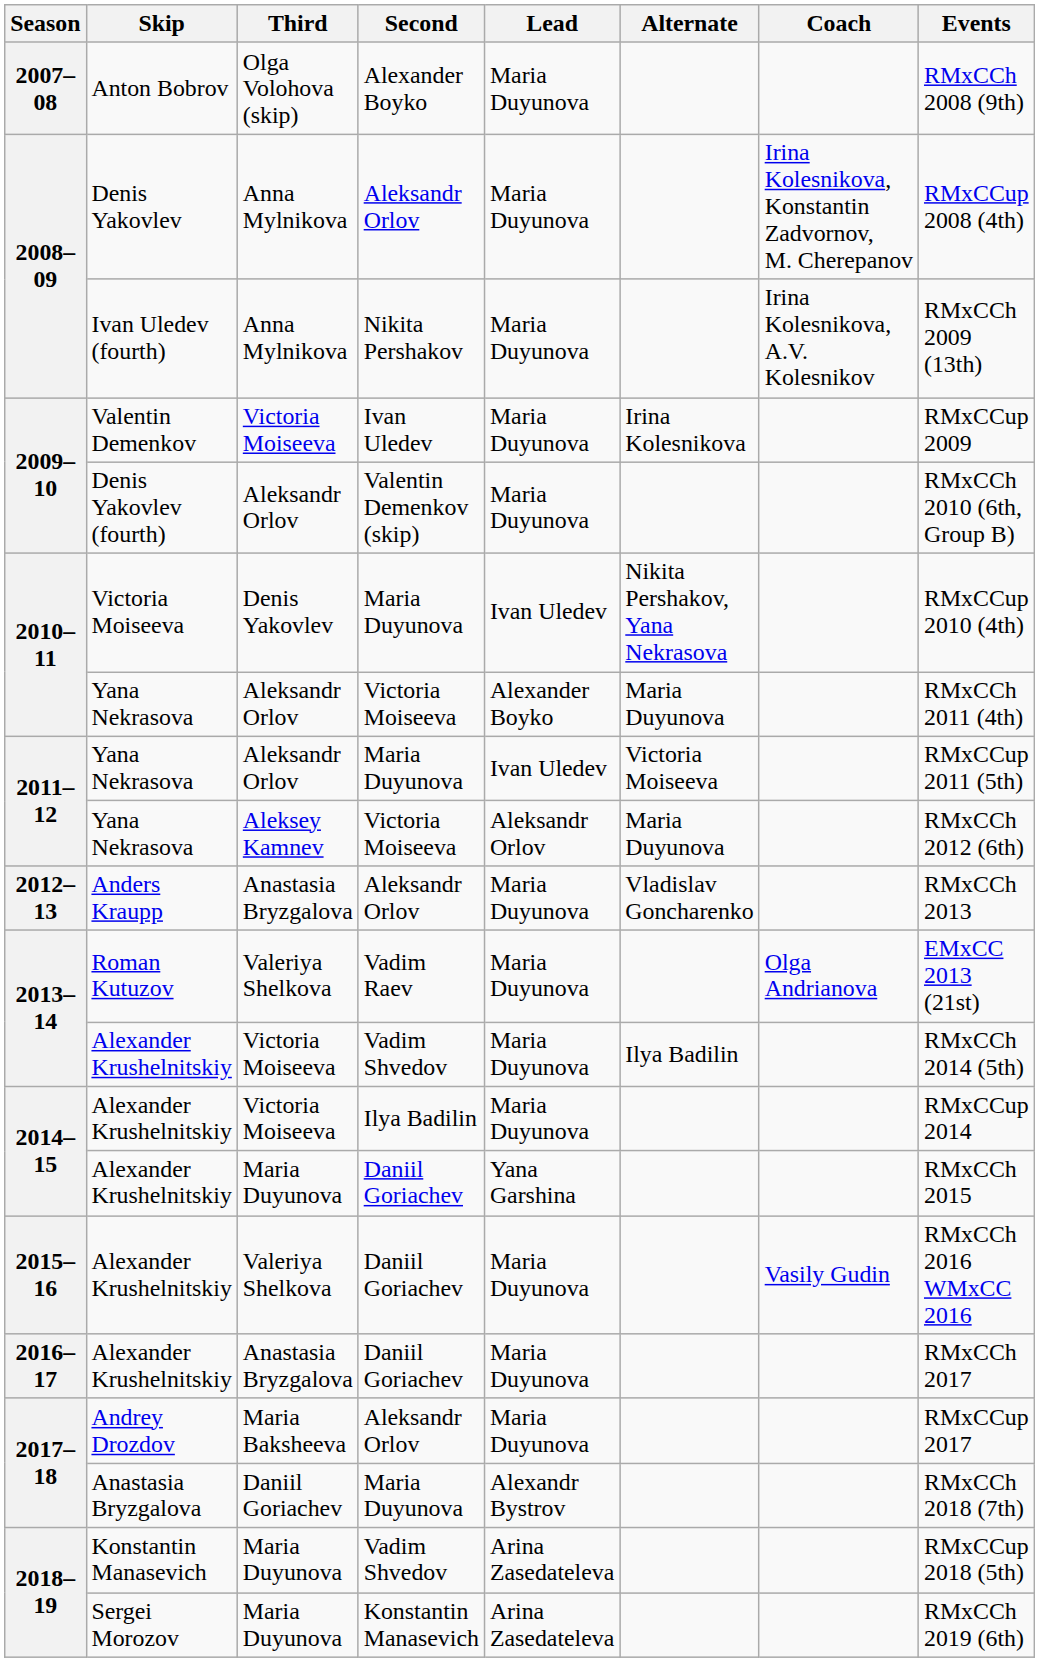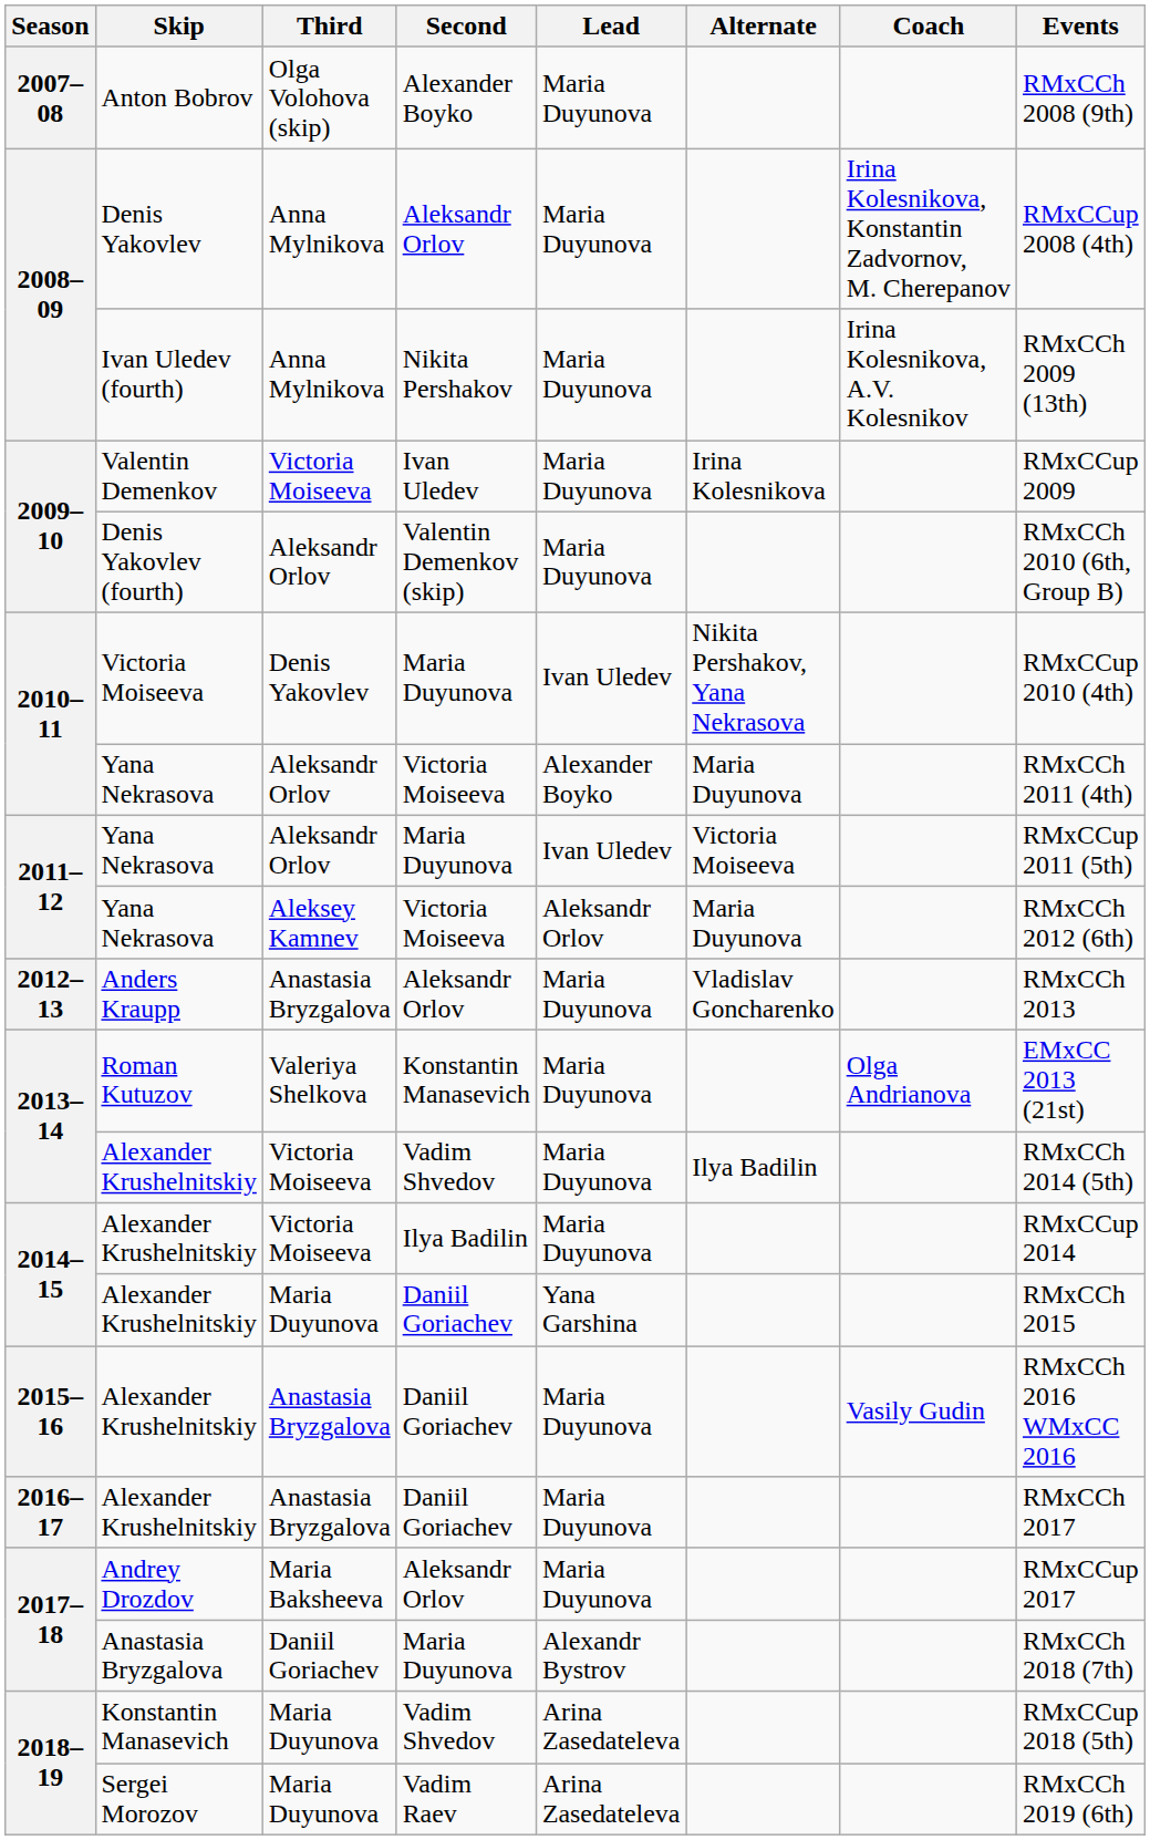Roman Kutuzov | Second: Vadim Raev -> Konstantin Manasevich
2015–16 / Alexander Krushelnitskiy | Third: Valeriya Shelkova -> Anastasia Bryzgalova
Sergei Morozov | Second: Konstantin Manasevich -> Vadim Raev
